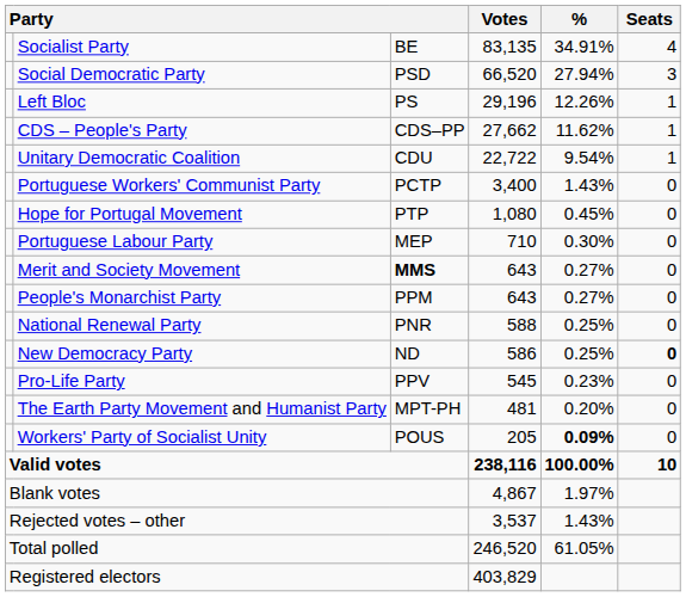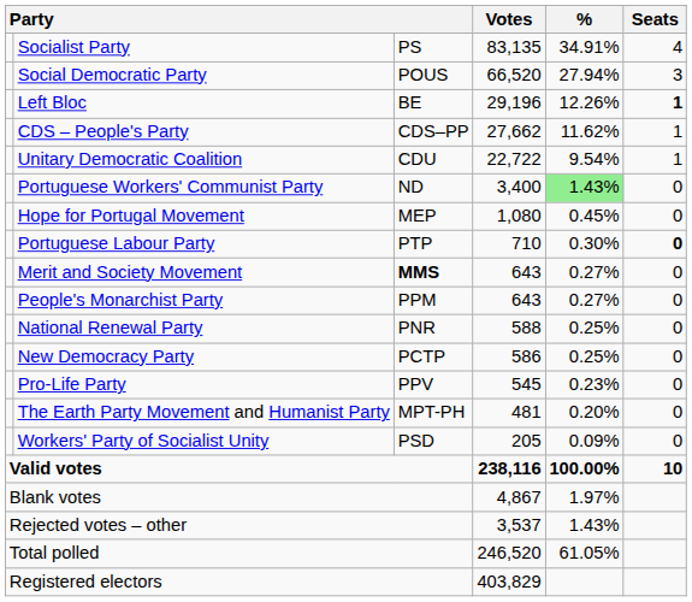Socialist Party | column 3: BE -> PS
Social Democratic Party | column 3: PSD -> POUS
Left Bloc | column 3: PS -> BE
Left Bloc | Seats: normal -> bold
Portuguese Workers' Communist Party | column 3: PCTP -> ND
Portuguese Workers' Communist Party | %: no background -> lightgreen background
Hope for Portugal Movement | column 3: PTP -> MEP
Portuguese Labour Party | column 3: MEP -> PTP
Portuguese Labour Party | Seats: normal -> bold
New Democracy Party | column 3: ND -> PCTP
New Democracy Party | Seats: bold -> normal
Workers' Party of Socialist Unity | column 3: POUS -> PSD
Workers' Party of Socialist Unity | %: bold -> normal
